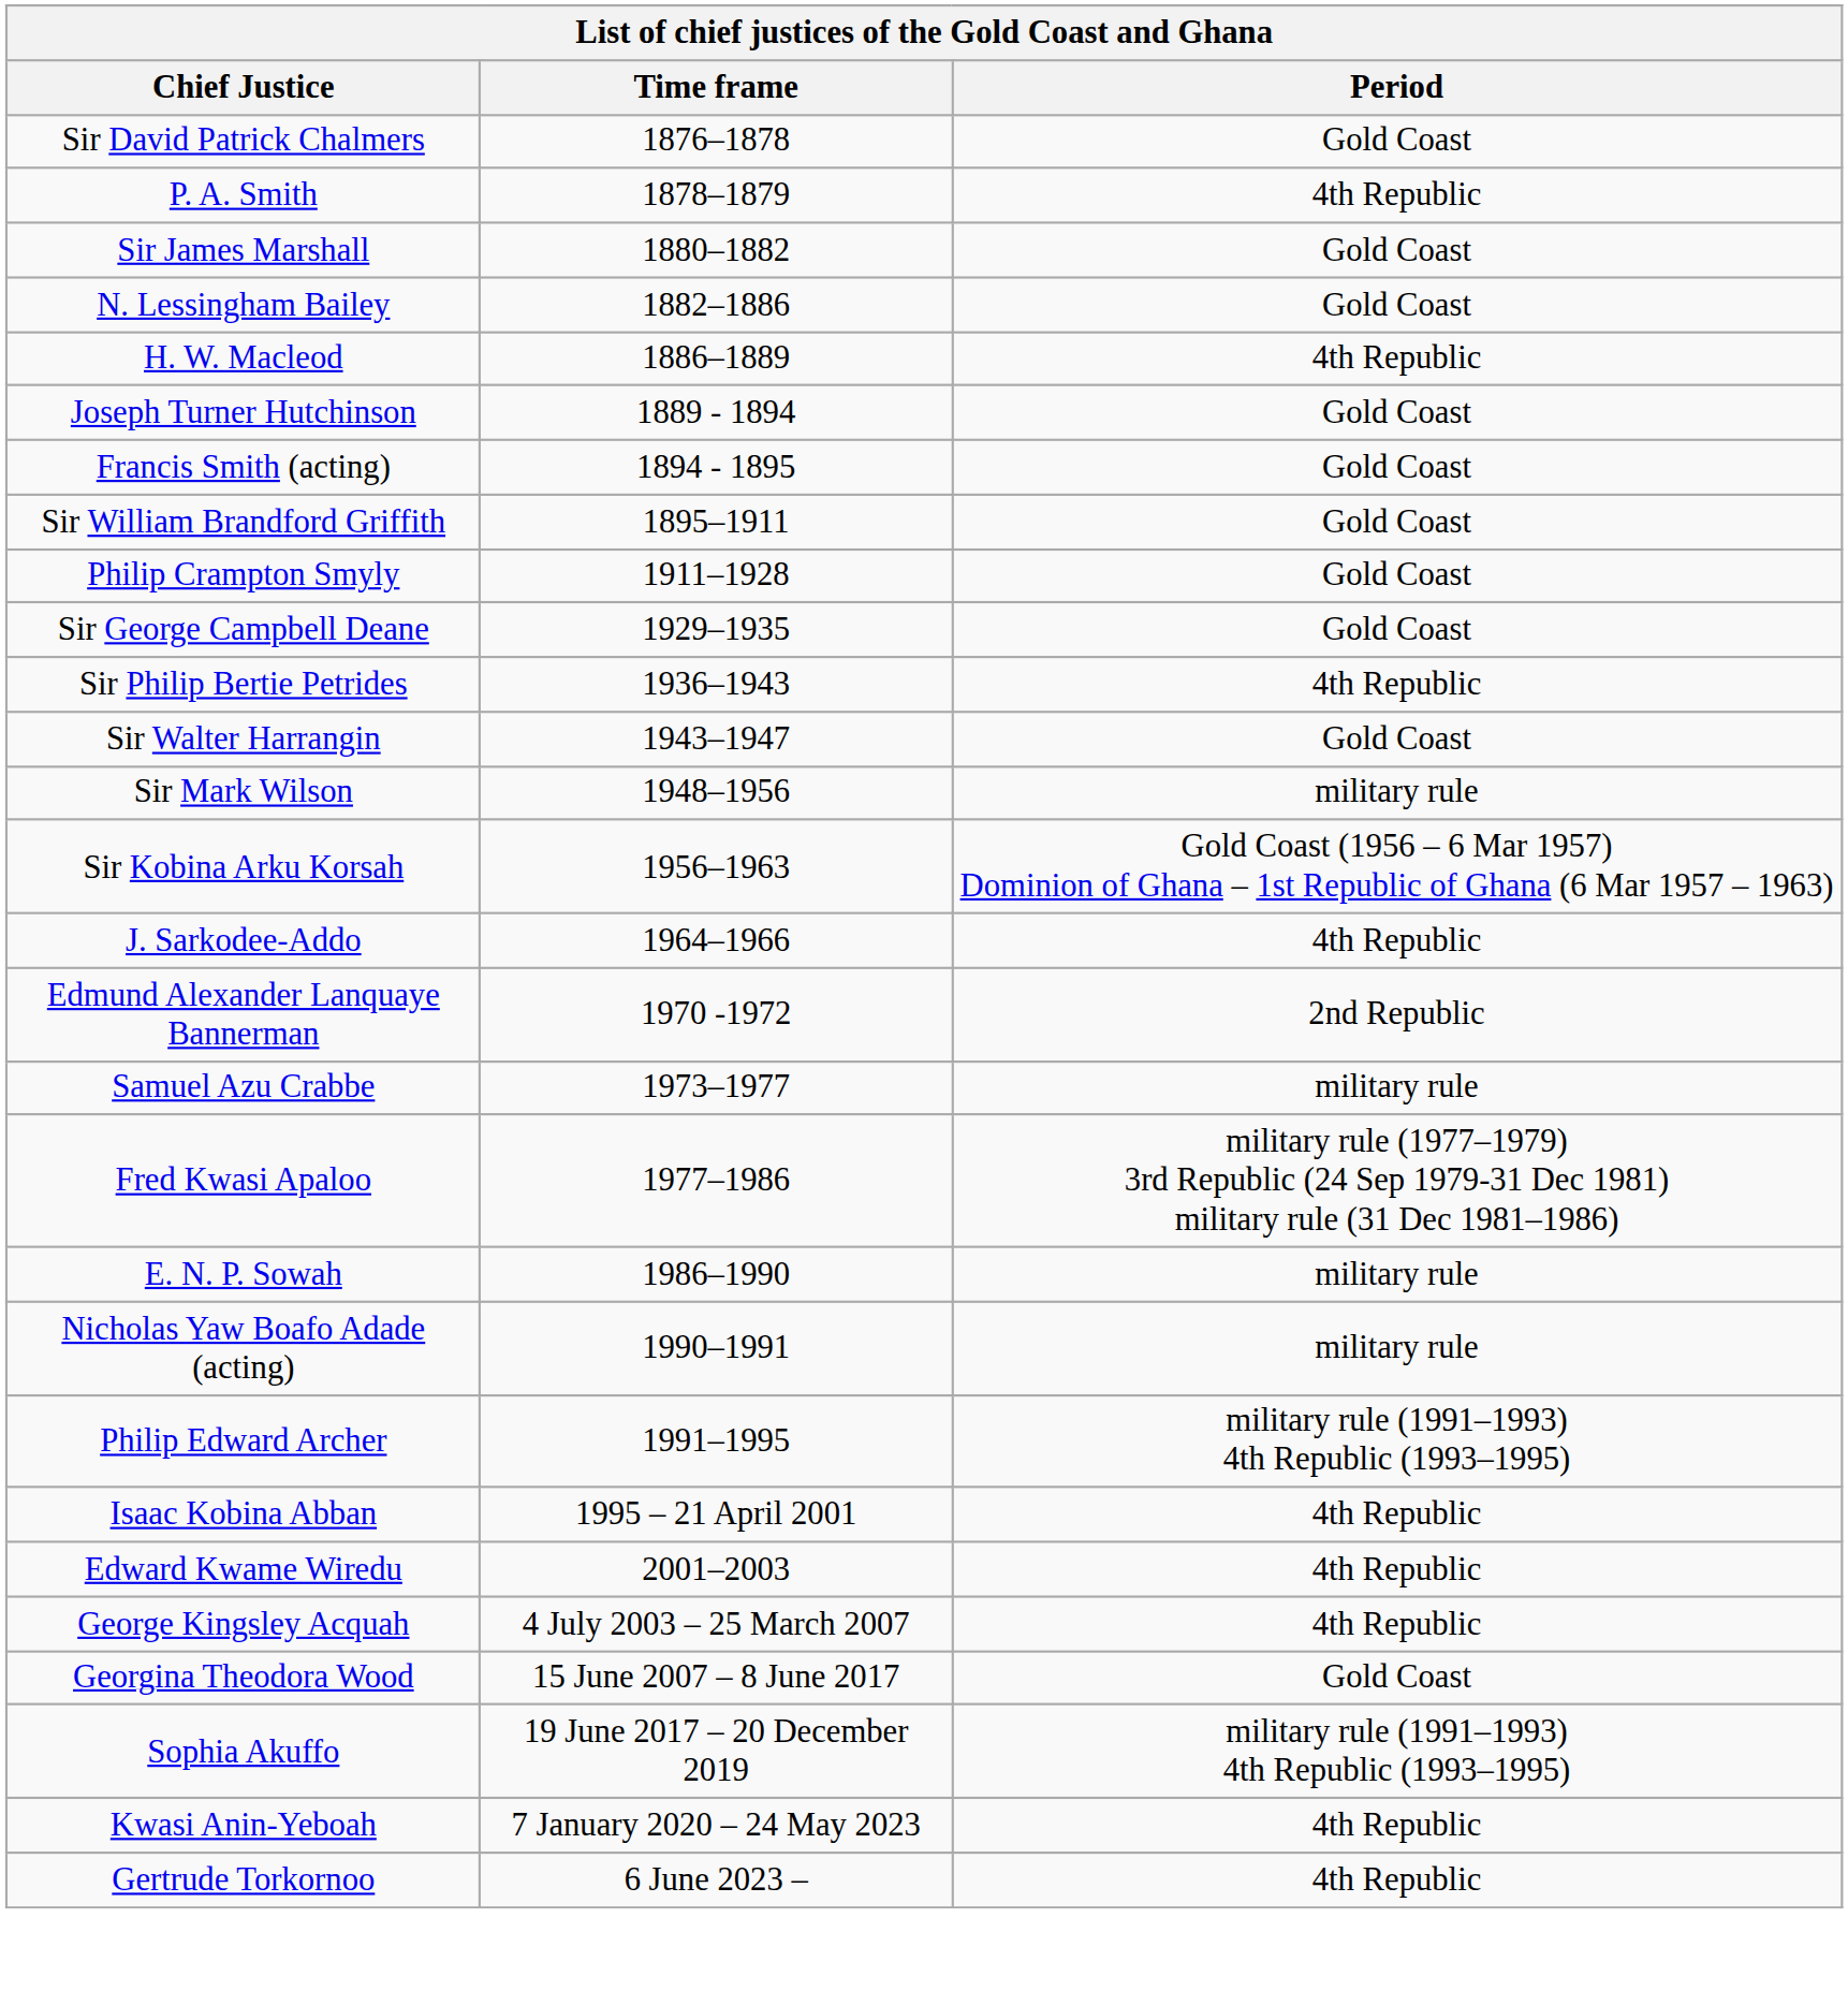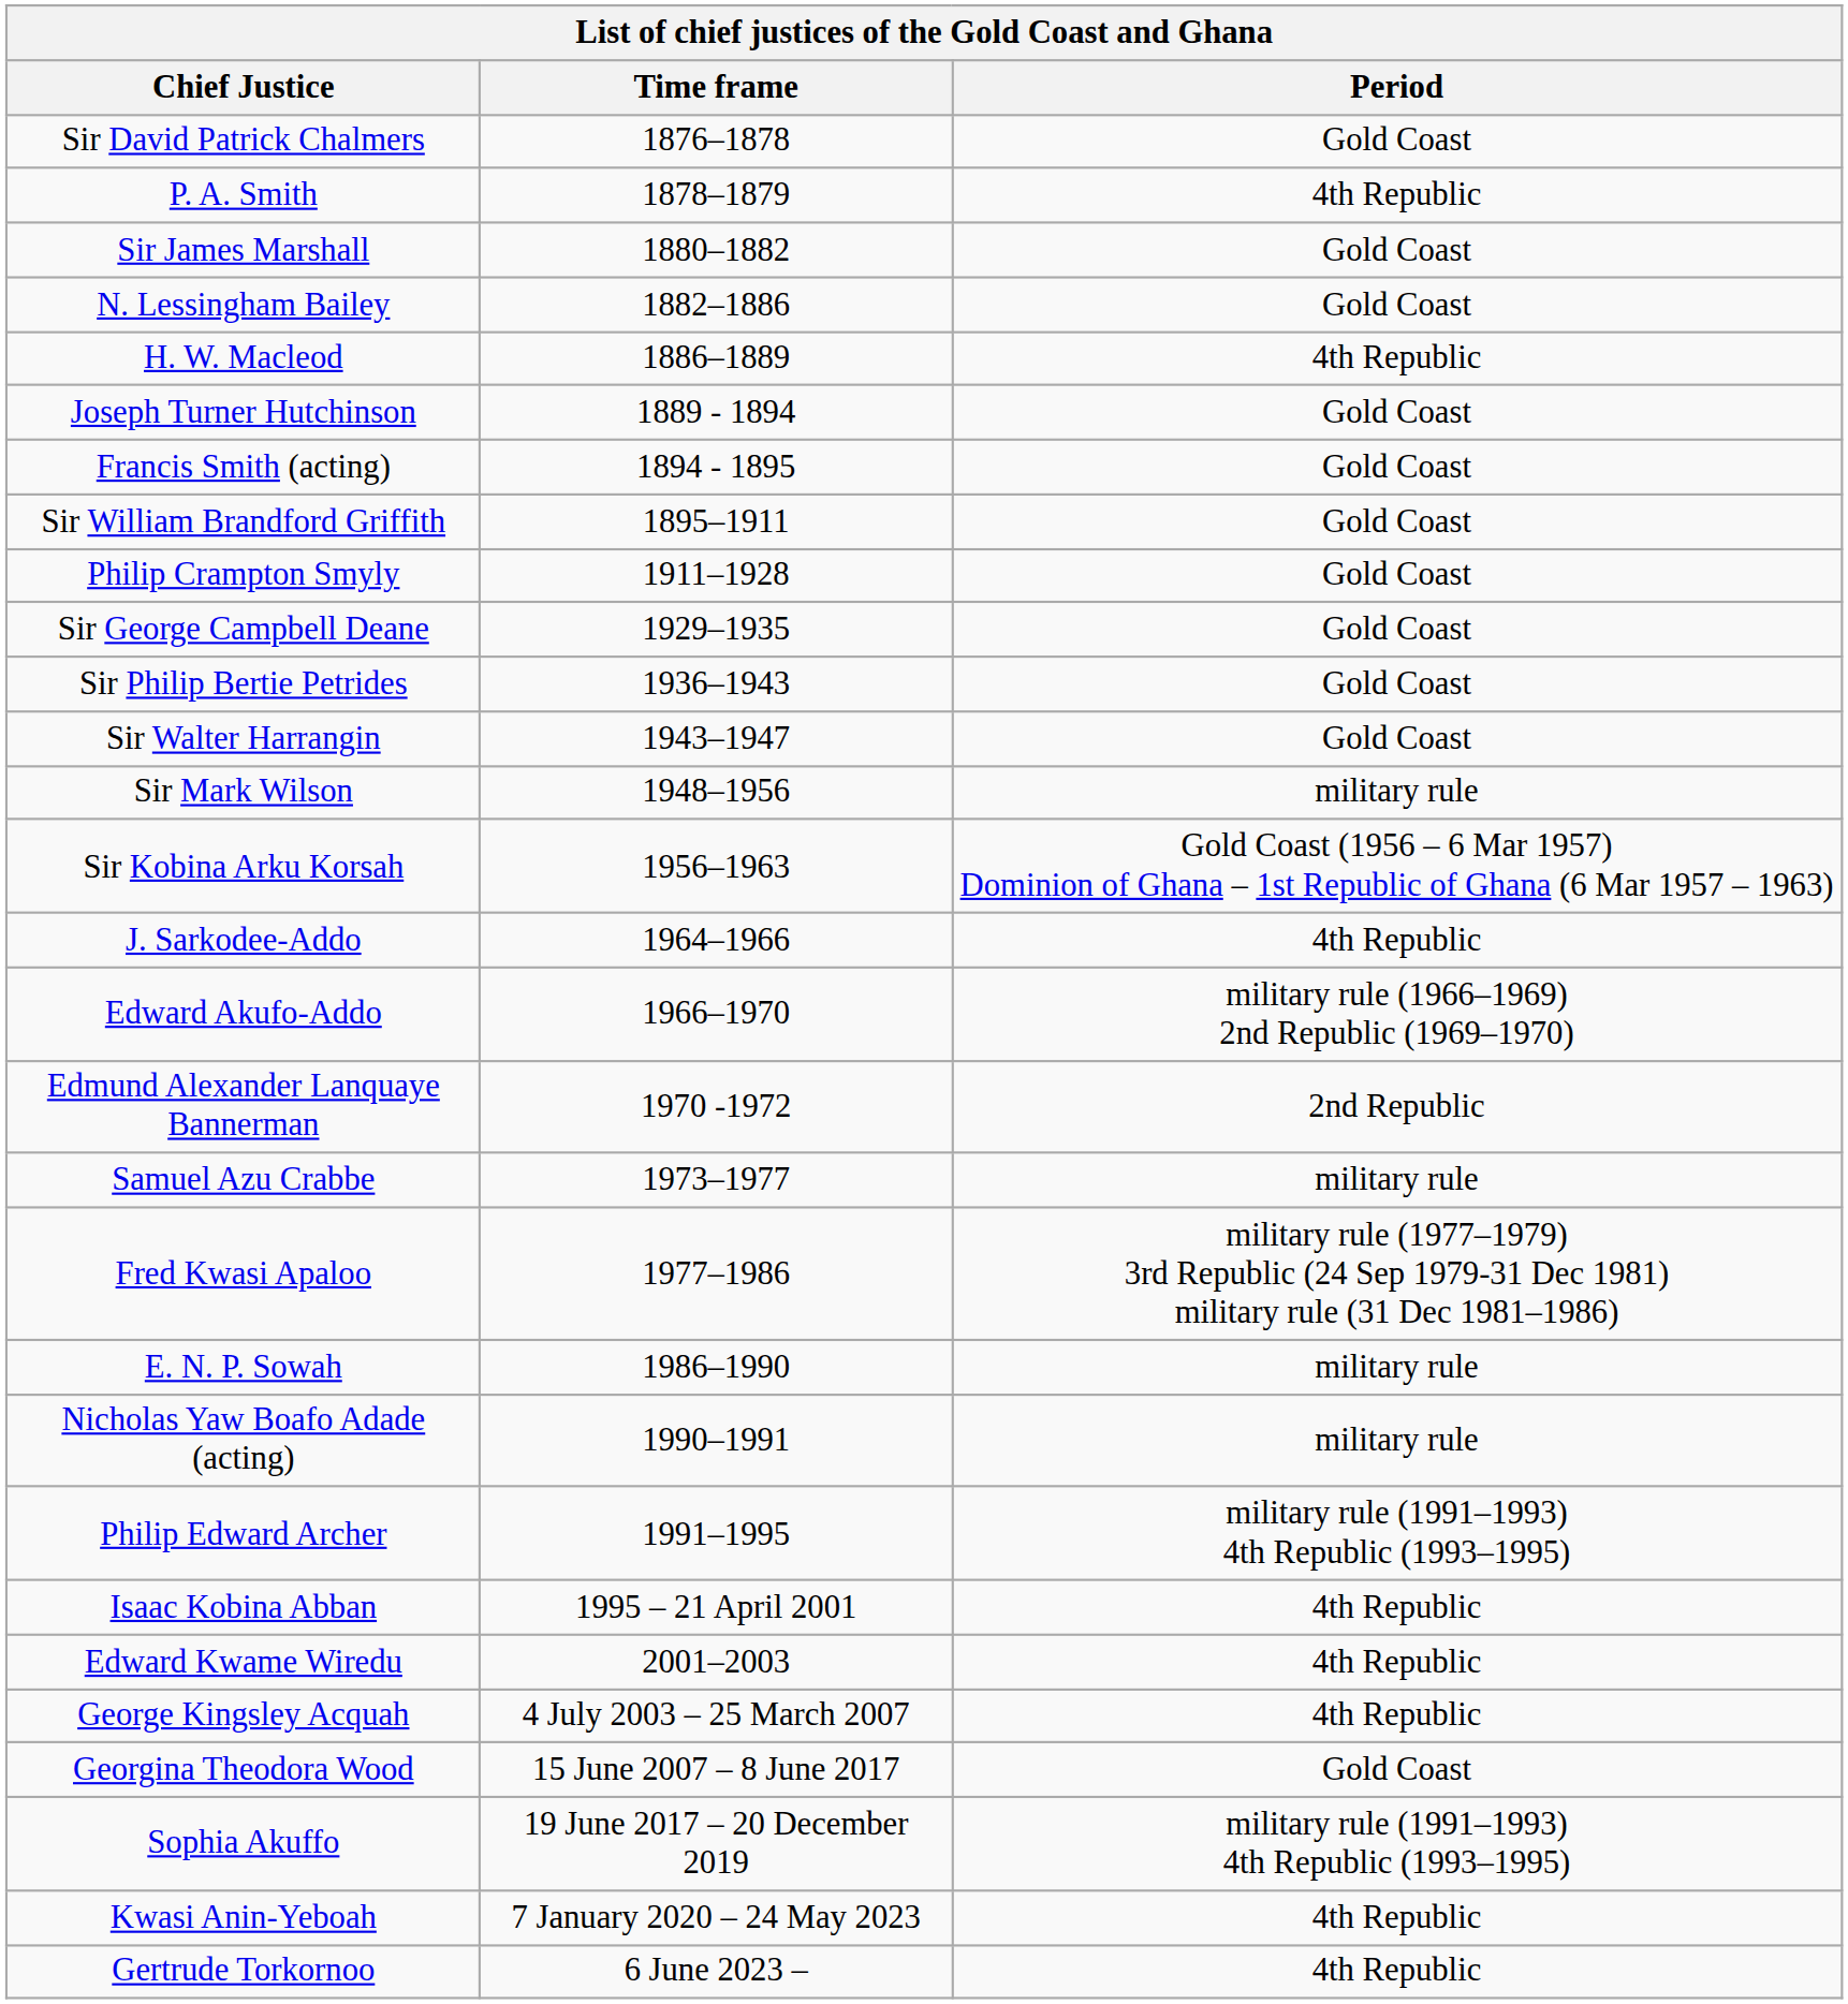Sir Philip Bertie Petrides | Period: 4th Republic -> Gold Coast
+ row: Edward Akufo-Addo | 1966–1970 | military rule (1966–1969) 2nd Republic (1969–1970)
